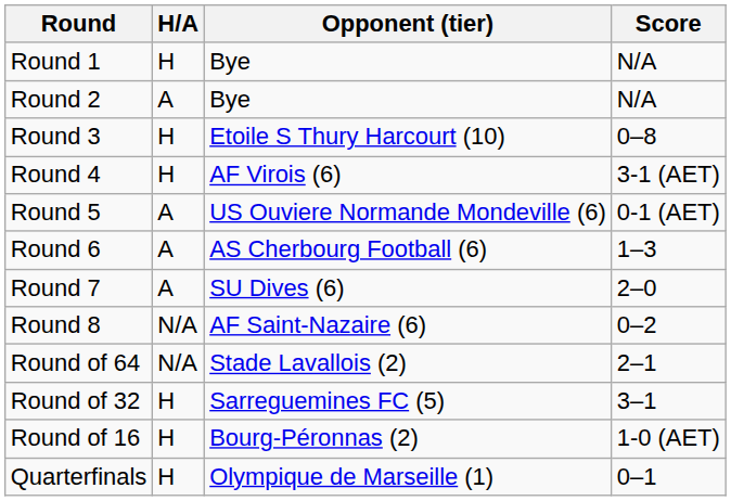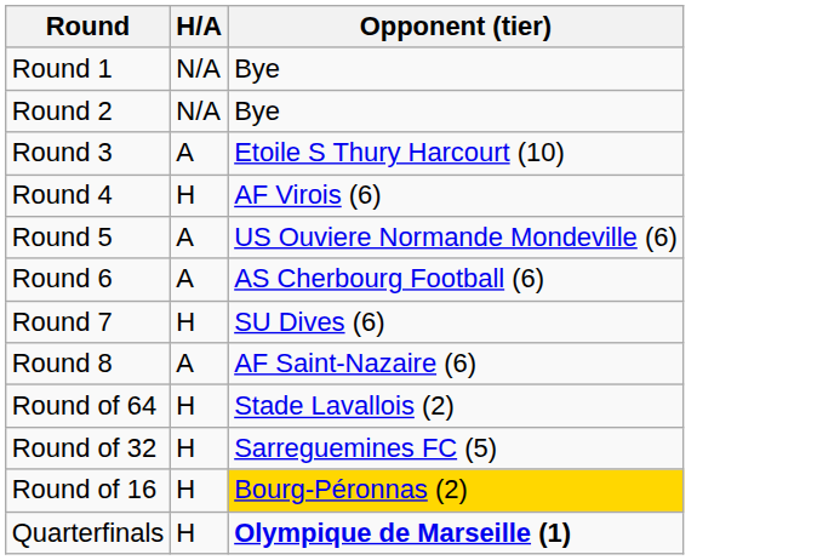- column: Score | N/A | N/A | 0–8 | 3-1 (AET) | 0-1 (AET) | 1–3 | 2–0 | 0–2 | 2–1 | 3–1 | 1-0 (AET) | 0–1
Round 1 | H/A: H -> N/A
Round 2 | H/A: A -> N/A
Round 3 | H/A: H -> A
Round 7 | H/A: A -> H
Round 8 | H/A: N/A -> A
Round of 64 | H/A: N/A -> H
Round of 16 | Opponent (tier): no background -> gold background
Quarterfinals | Opponent (tier): normal -> bold
